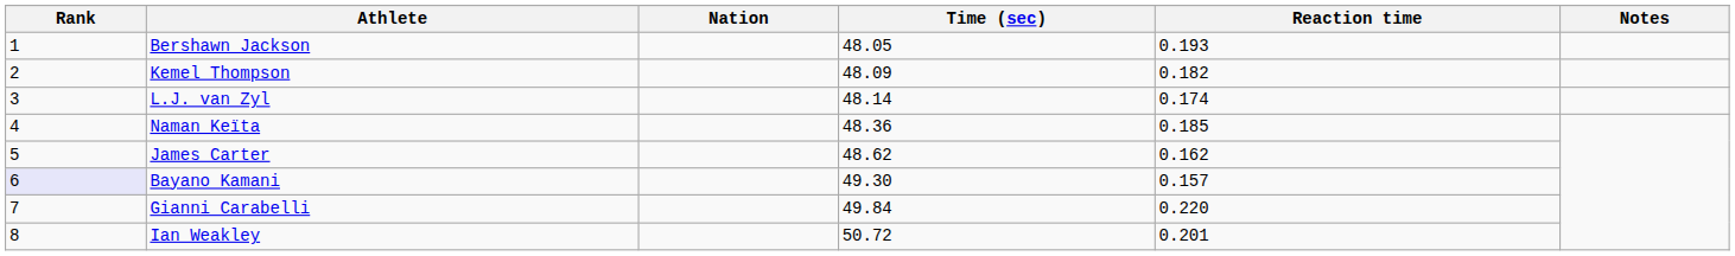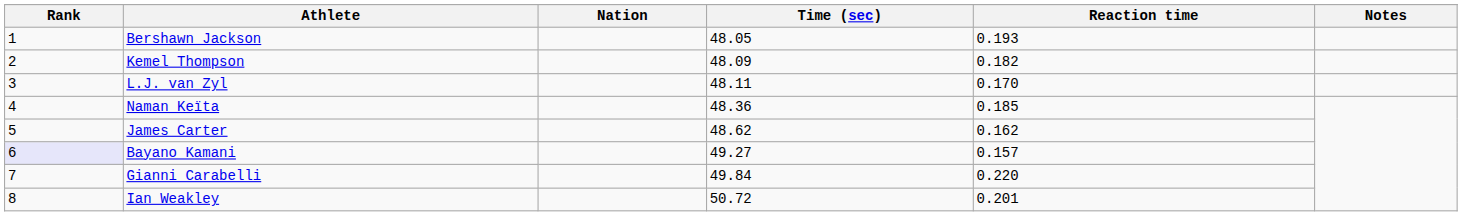L.J. van Zyl | Time (sec): 48.14 -> 48.11
L.J. van Zyl | Reaction time: 0.174 -> 0.170
Bayano Kamani | Time (sec): 49.30 -> 49.27
